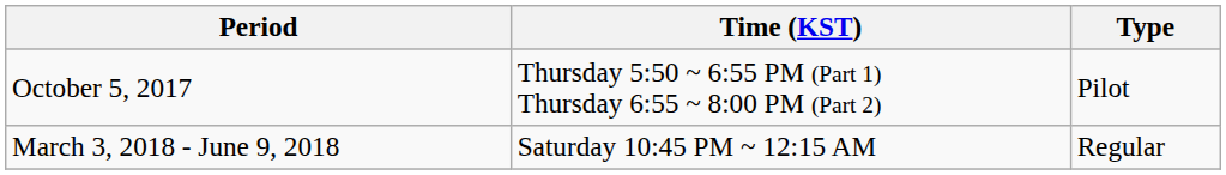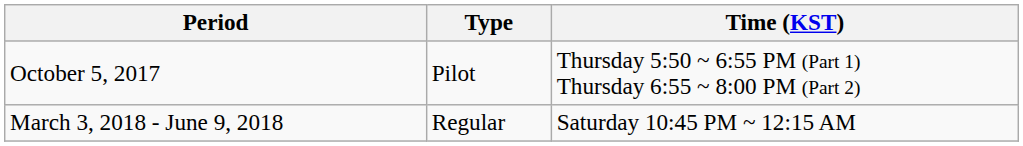columns swapped: Time (KST) <-> Type
